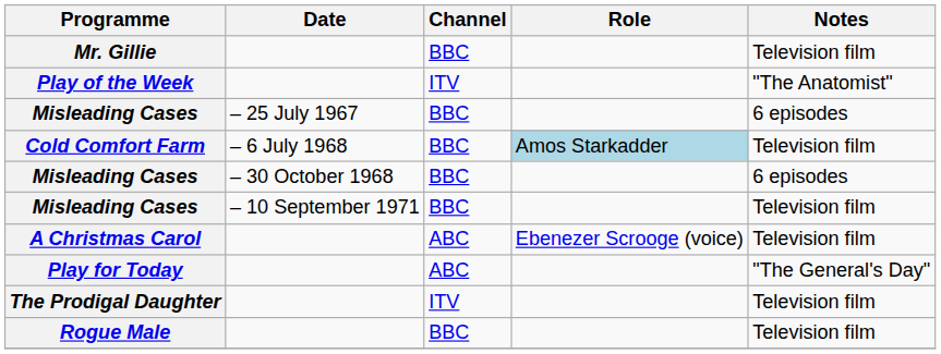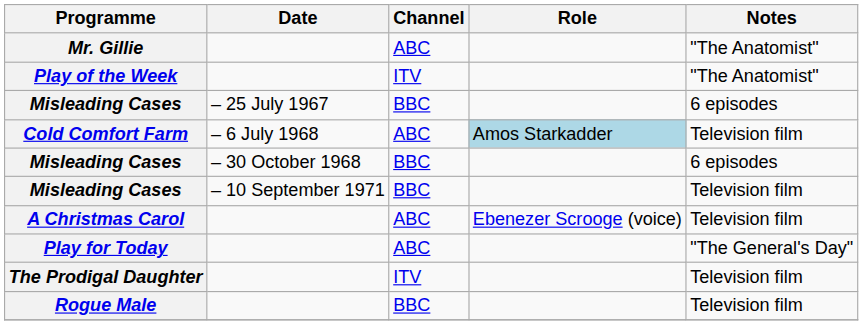Mr. Gillie | Channel: BBC -> ABC
Mr. Gillie | Notes: Television film -> "The Anatomist"
Cold Comfort Farm | Channel: BBC -> ABC
